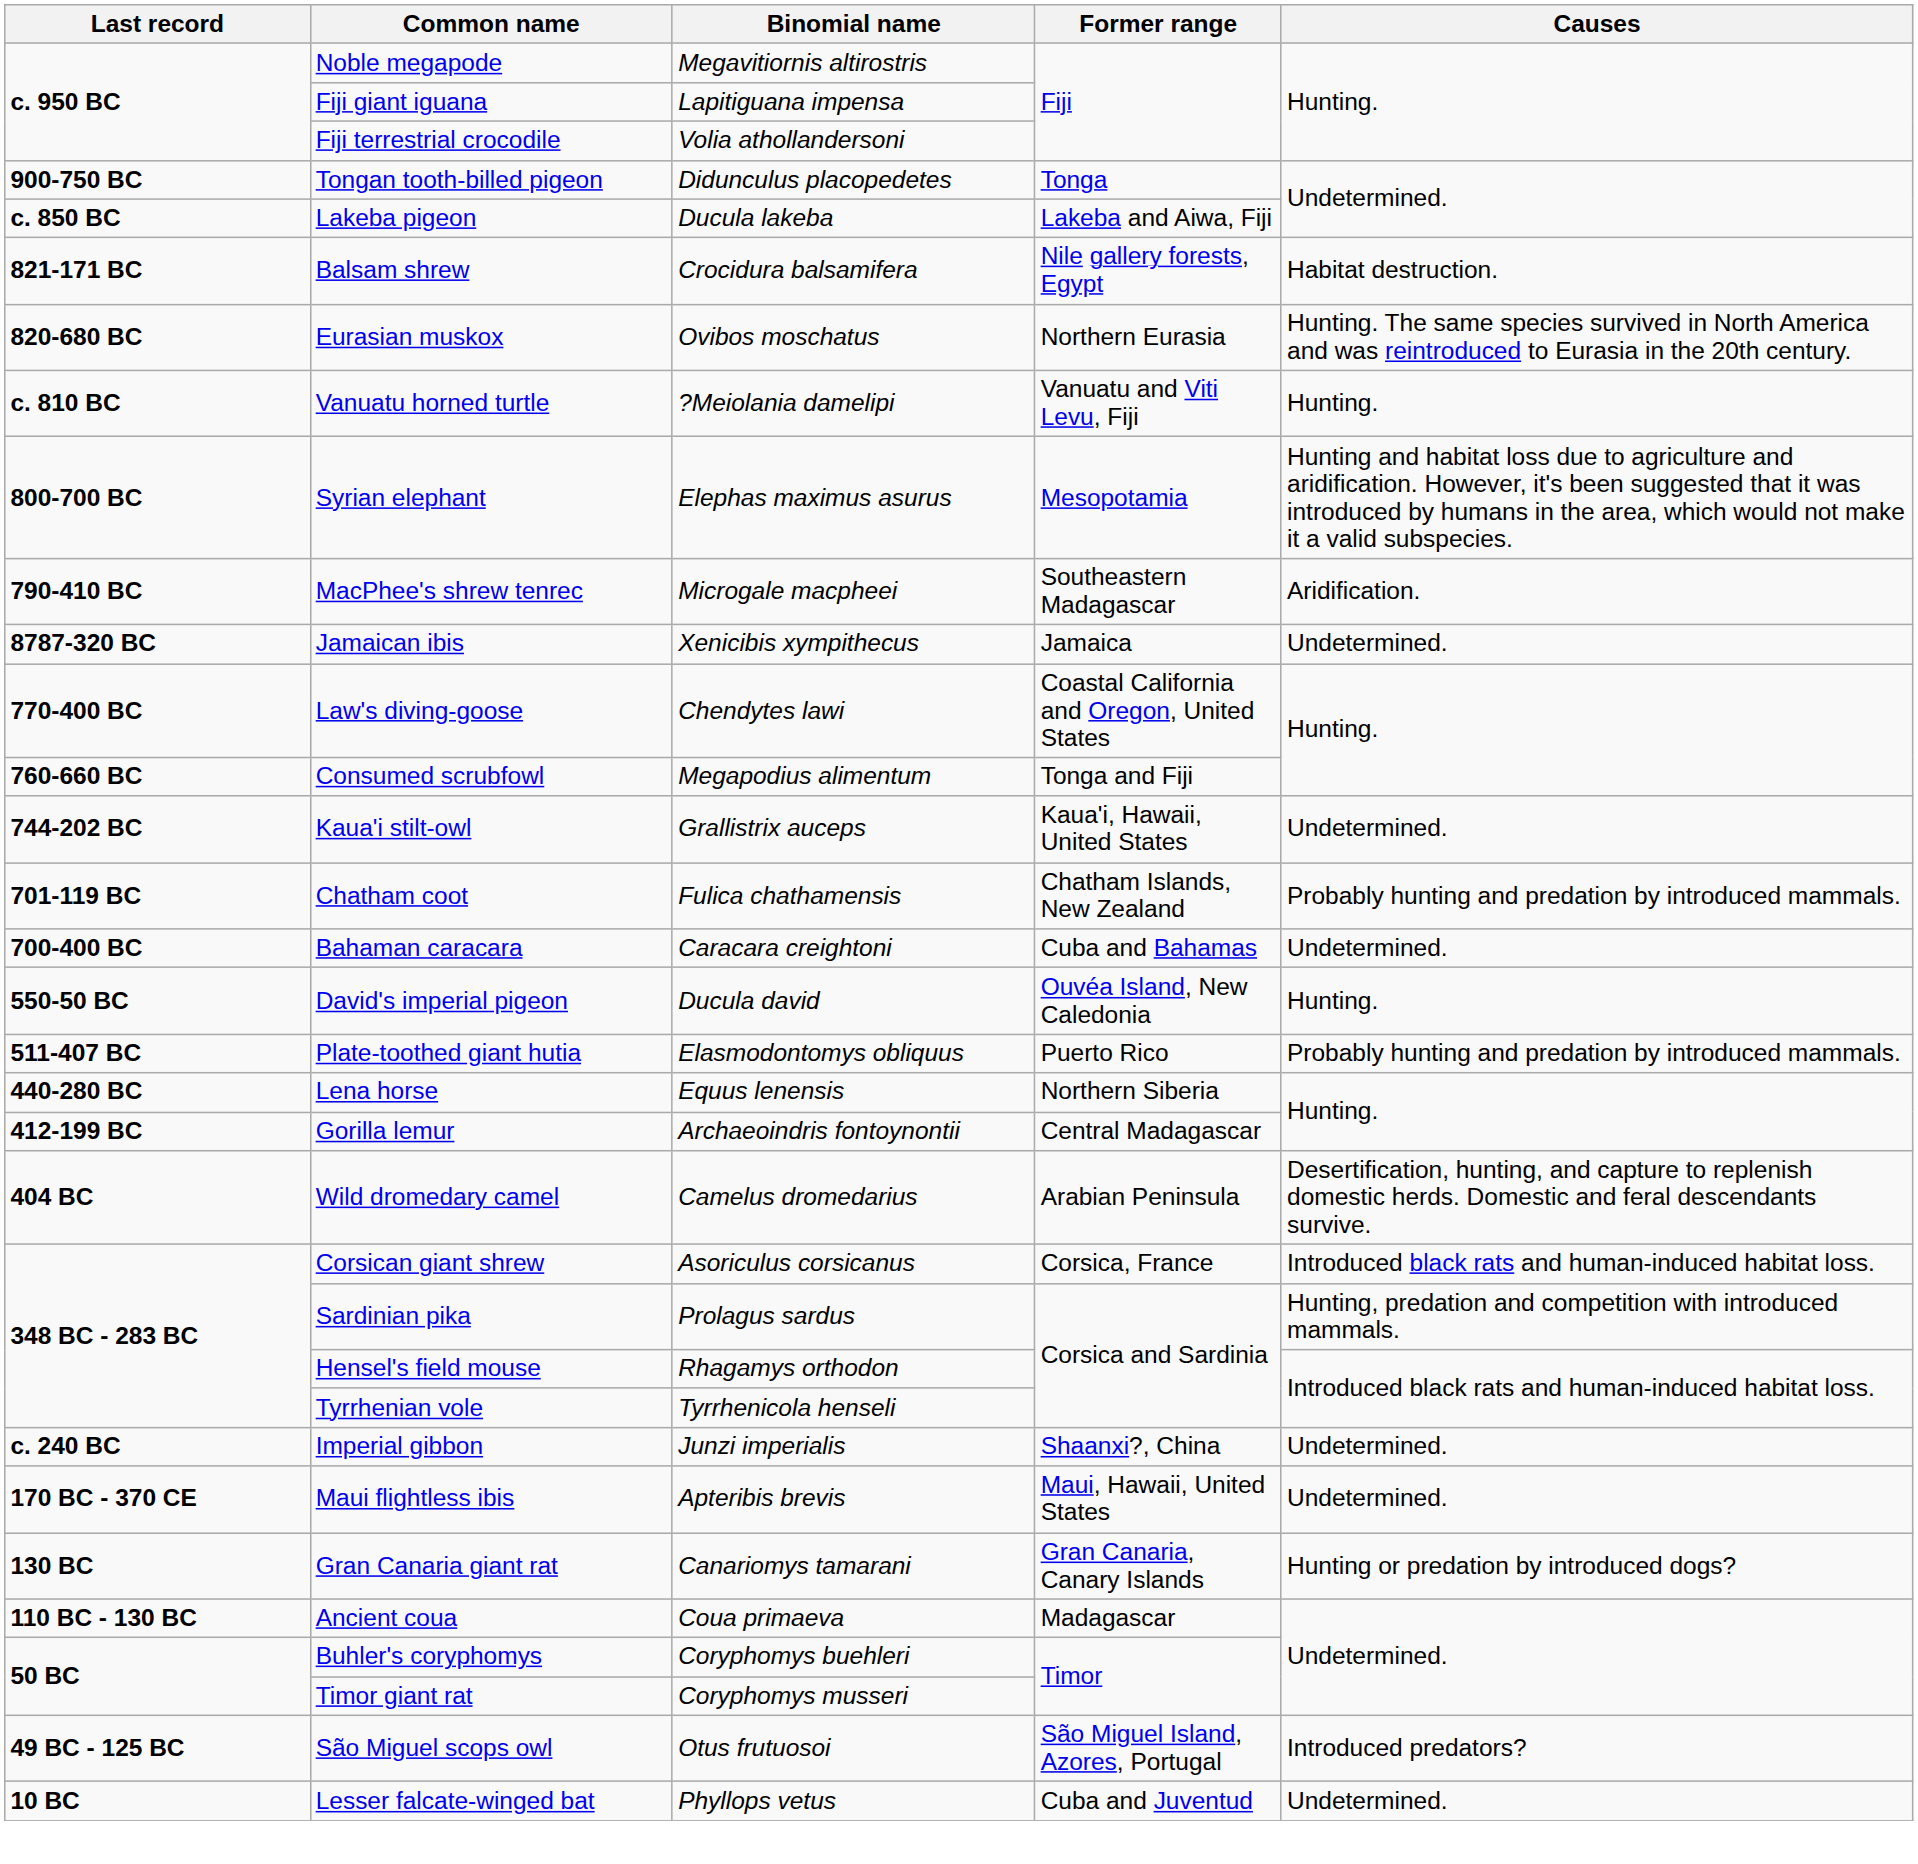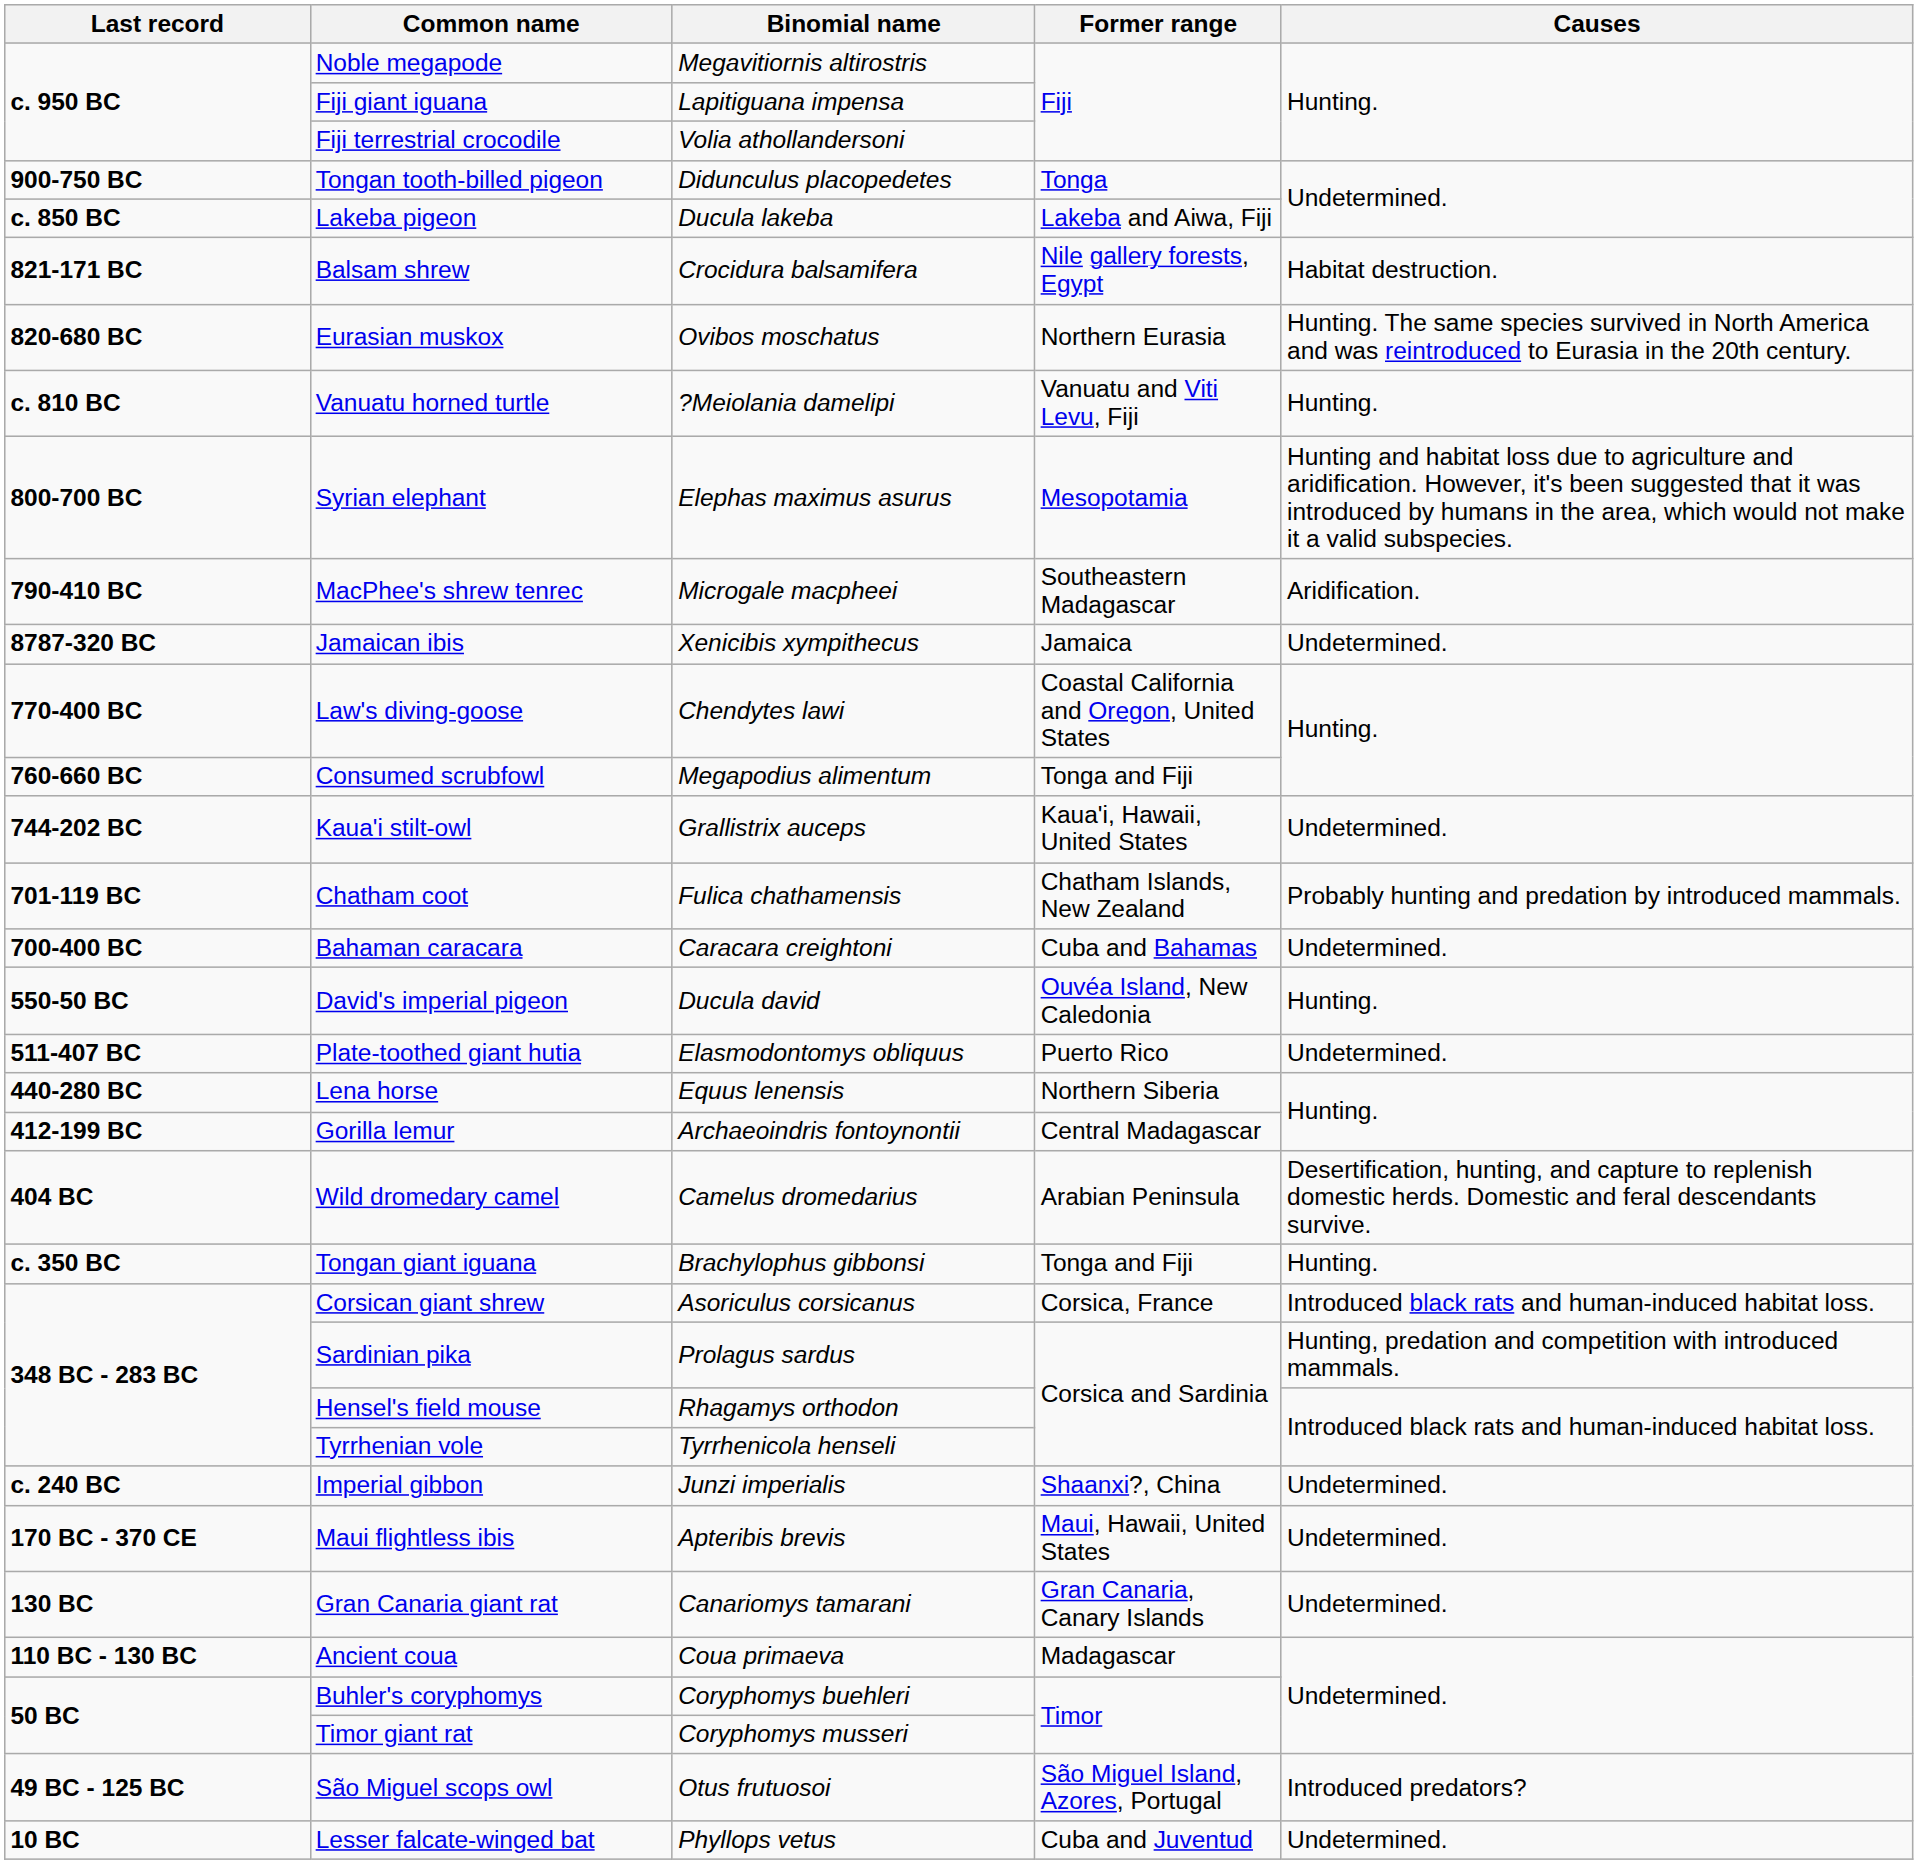Plate-toothed giant hutia | Causes: Probably hunting and predation by introduced mammals. -> Undetermined.
+ row: c. 350 BC | Tongan giant iguana | Brachylophus gibbonsi | Tonga and Fiji | Hunting.
Gran Canaria giant rat | Causes: Hunting or predation by introduced dogs? -> Undetermined.
